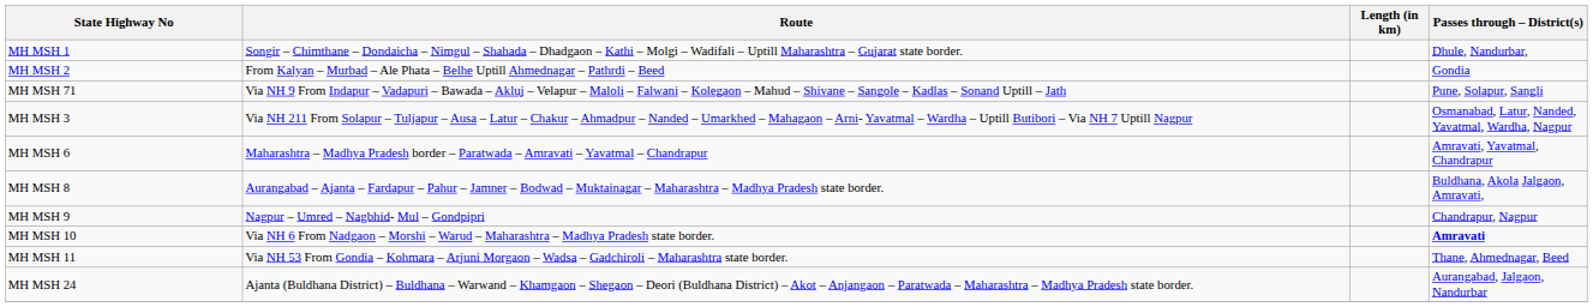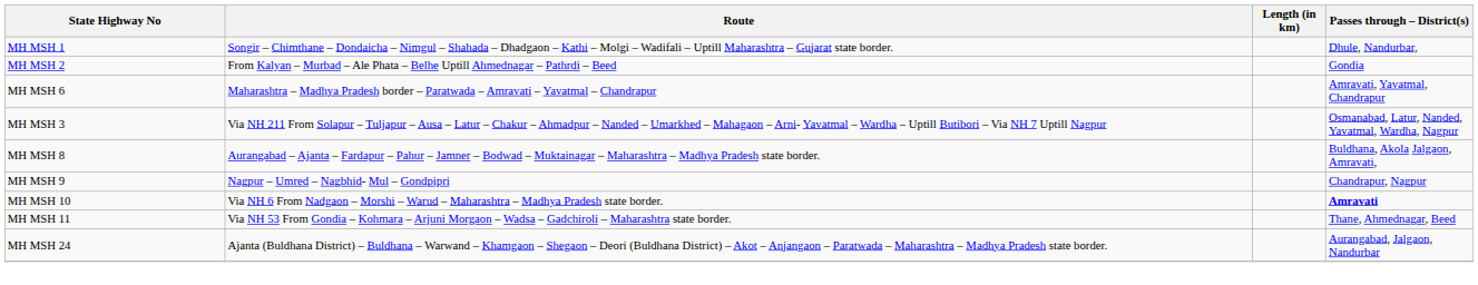- row: MH MSH 71 | Via NH 9 From Indapur – Vadapuri – Bawada – Akluj – Velapur – Maloli – Falwani – Kolegaon – Mahud – Shivane – Sangole – Kadlas – Sonand Uptill – Jath | Pune, Solapur, Sangli
rows swapped: MH MSH 3 <-> MH MSH 6
